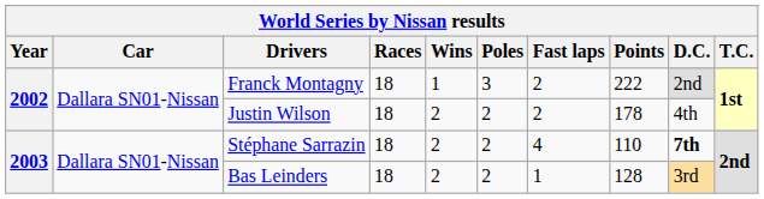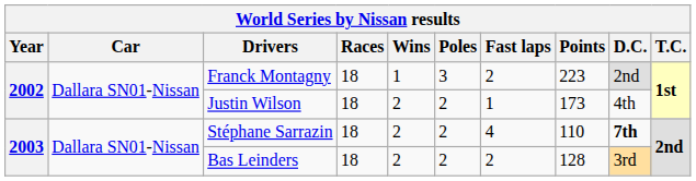Franck Montagny | Points: 222 -> 223
Justin Wilson | Fast laps: 2 -> 1
Justin Wilson | Points: 178 -> 173
Bas Leinders | Fast laps: 1 -> 2
